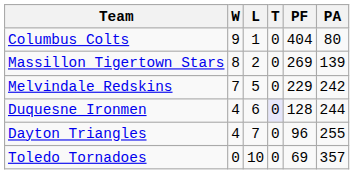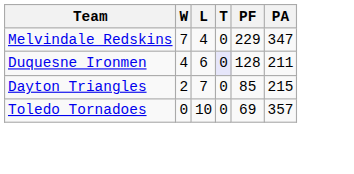- row: Columbus Colts | 9 | 1 | 0 | 404 | 80
- row: Massillon Tigertown Stars | 8 | 2 | 0 | 269 | 139
Melvindale Redskins | L: 5 -> 4
Melvindale Redskins | PA: 242 -> 347
Duquesne Ironmen | PA: 244 -> 211
Dayton Triangles | W: 4 -> 2
Dayton Triangles | PF: 96 -> 85
Dayton Triangles | PA: 255 -> 215
